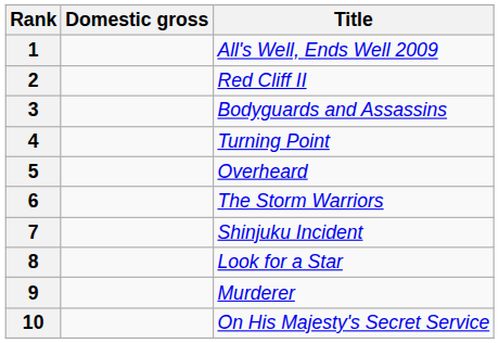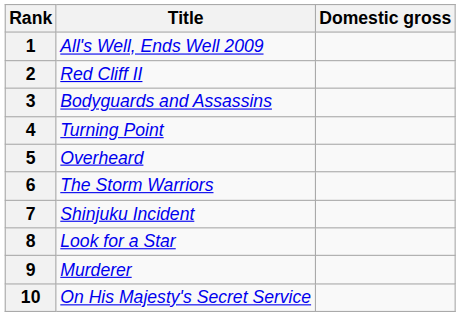columns swapped: Title <-> Domestic gross
